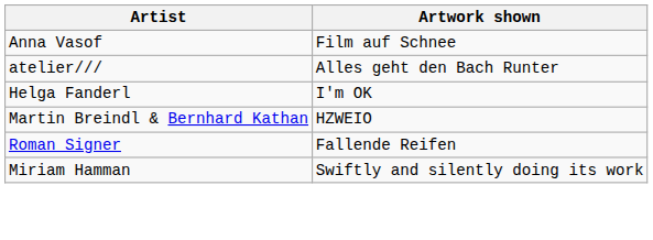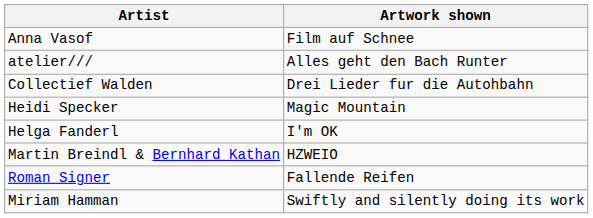+ row: Collectief Walden | Drei Lieder fur die Autohbahn
+ row: Heidi Specker | Magic Mountain
